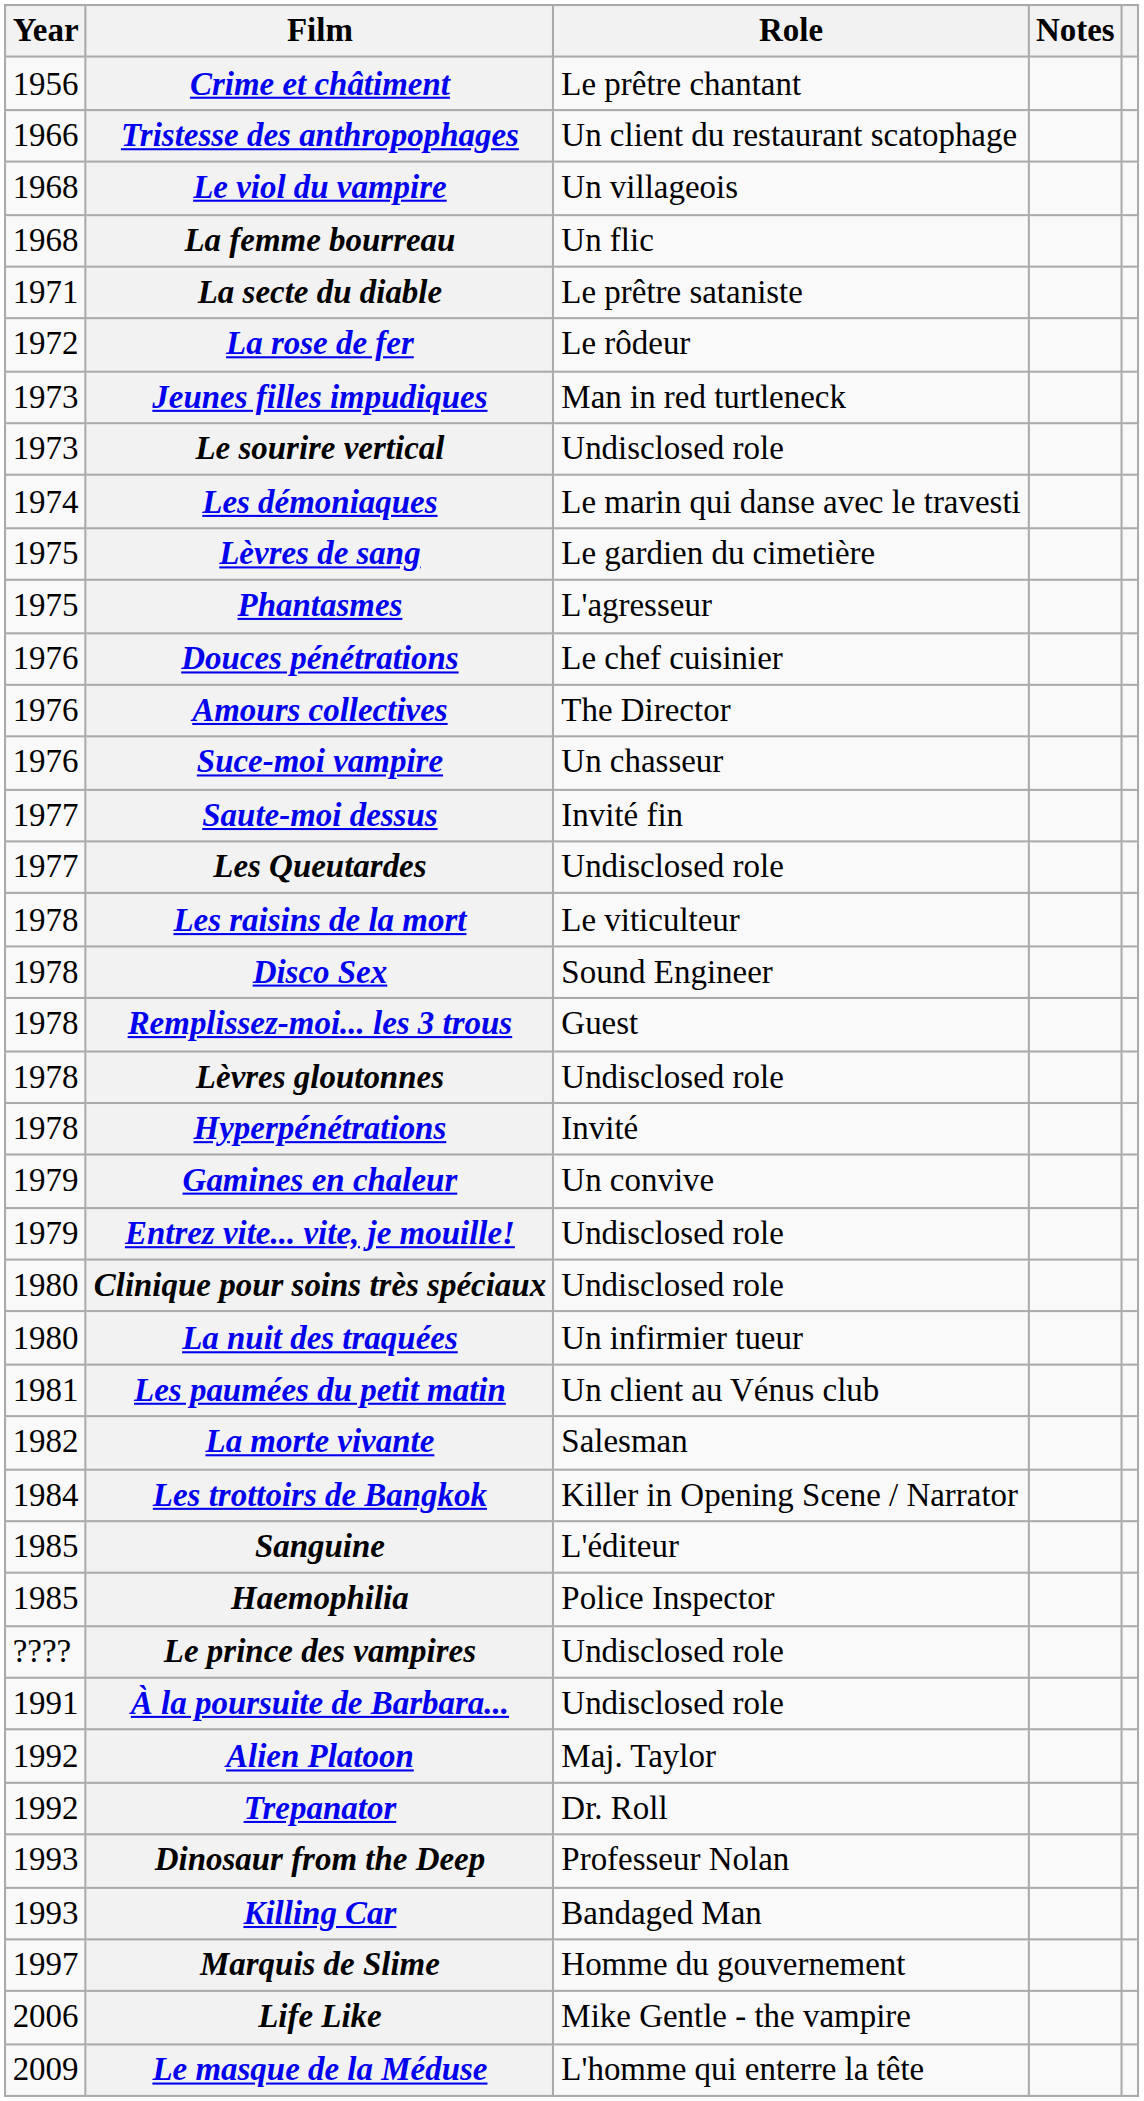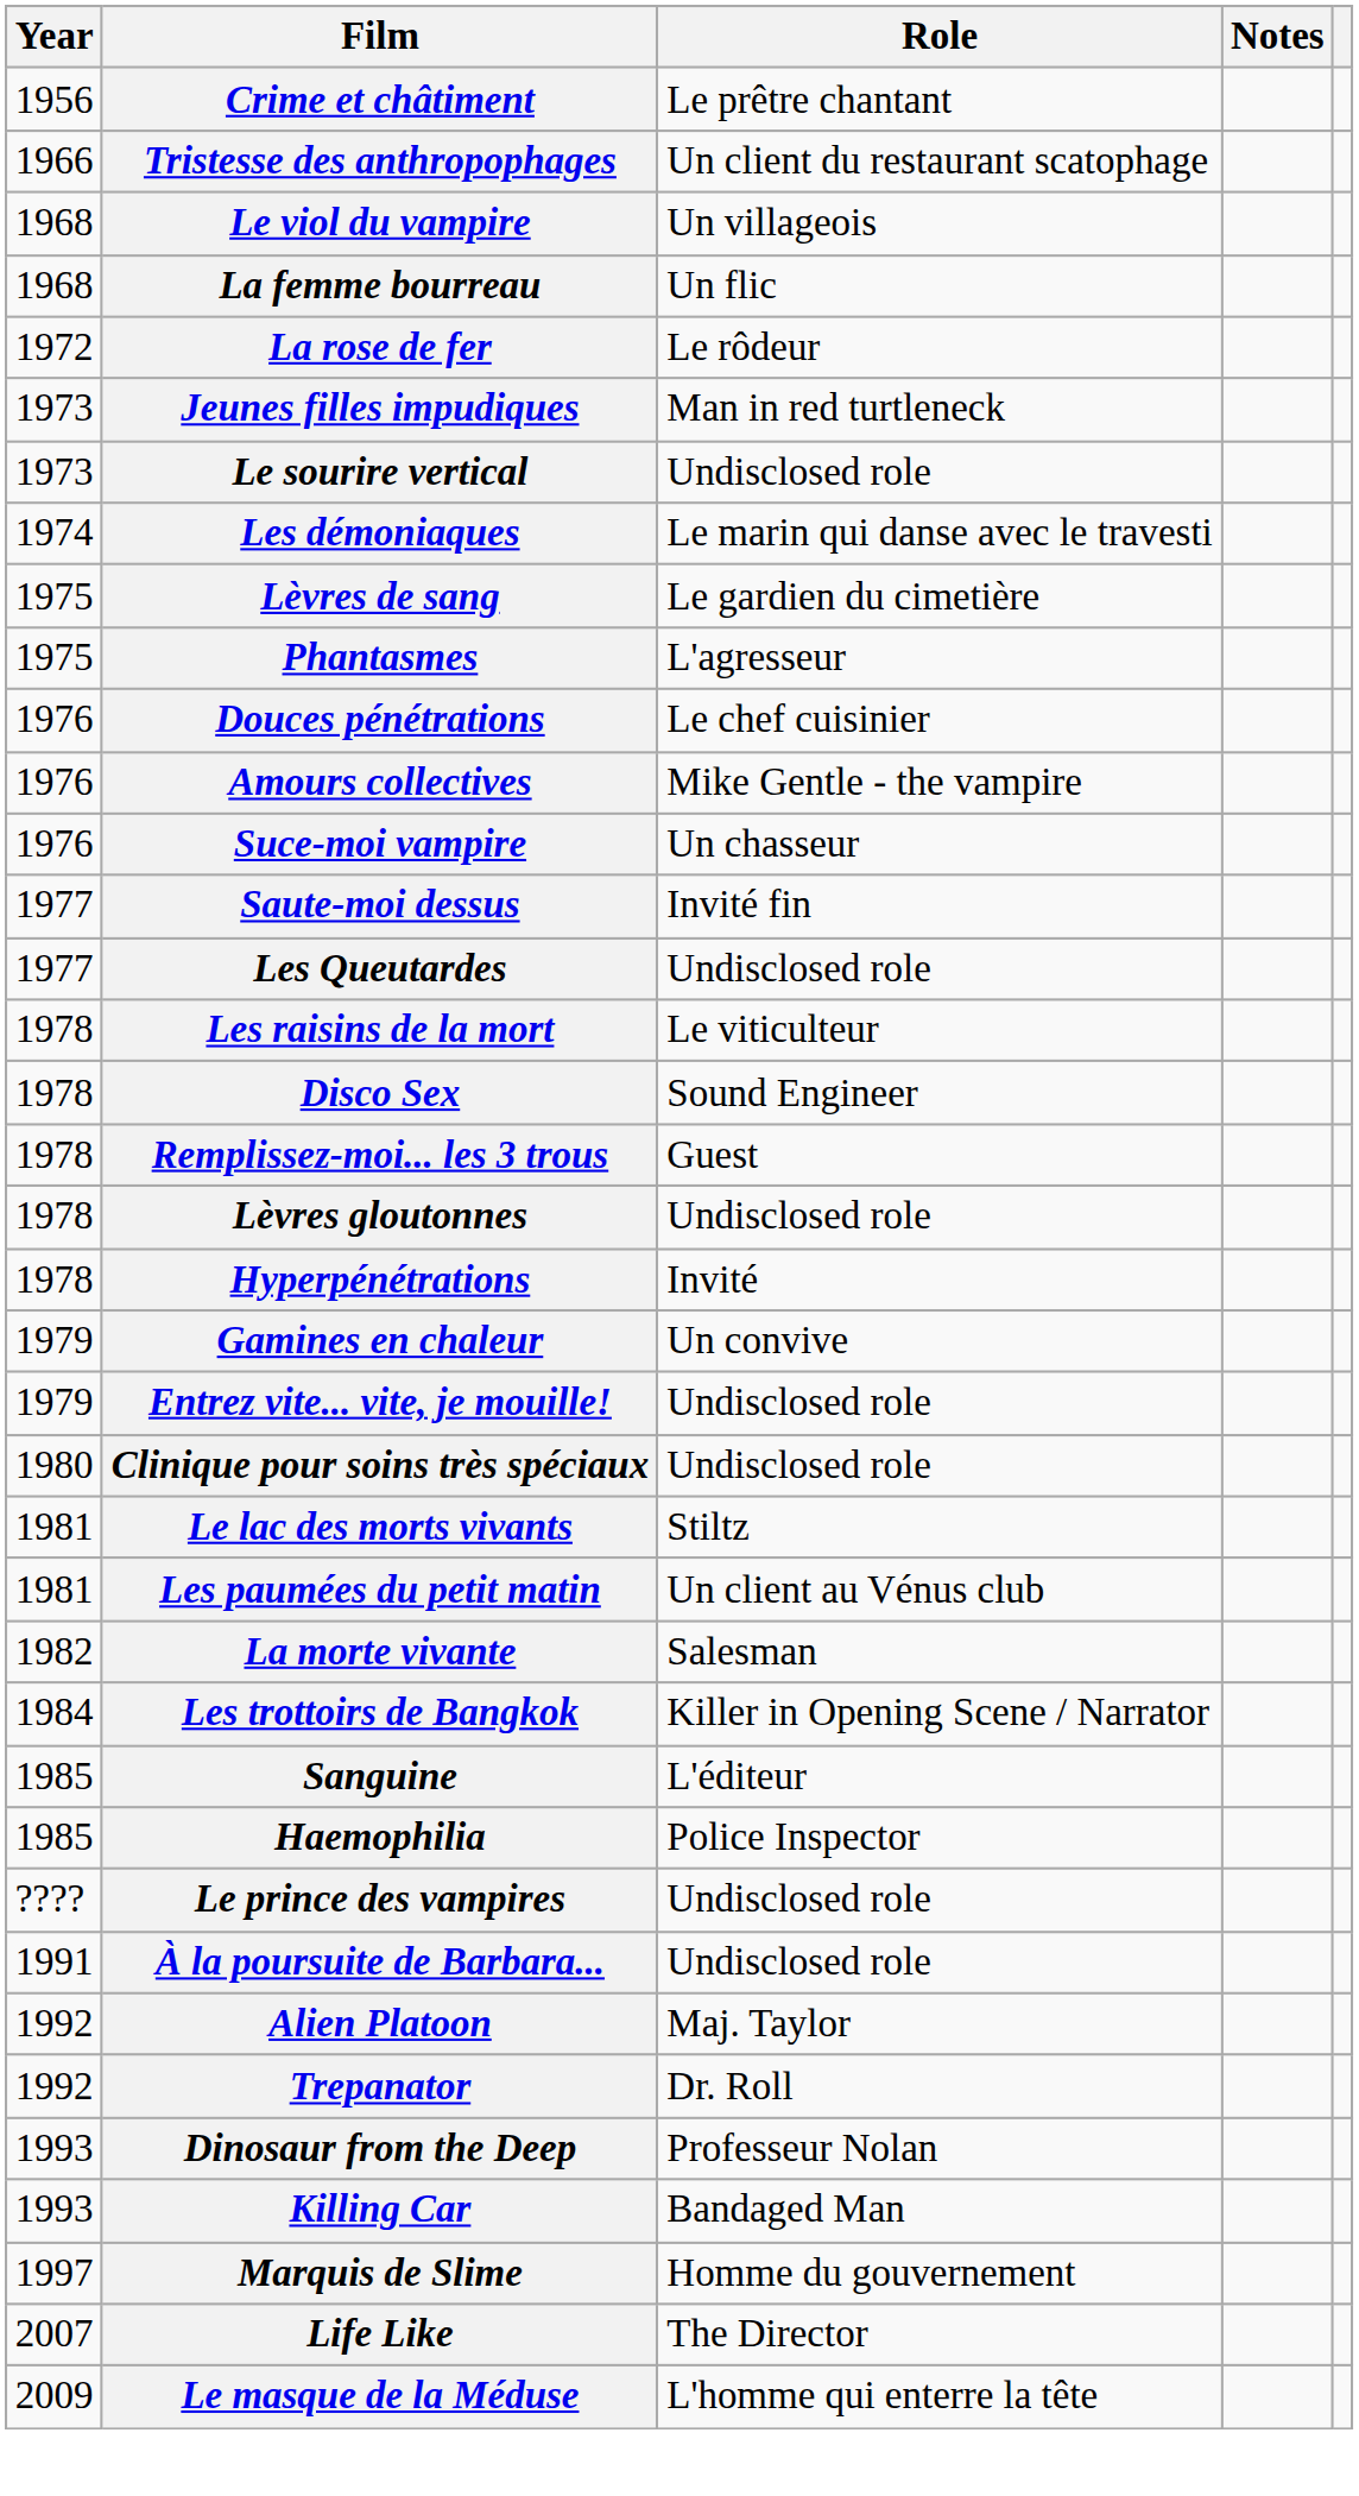- row: 1971 | La secte du diable | Le prêtre sataniste
Amours collectives | Role: The Director -> Mike Gentle - the vampire
- row: 1980 | La nuit des traquées | Un infirmier tueur
+ row: 1981 | Le lac des morts vivants | Stiltz
Life Like | Year: 2006 -> 2007
Life Like | Role: Mike Gentle - the vampire -> The Director
